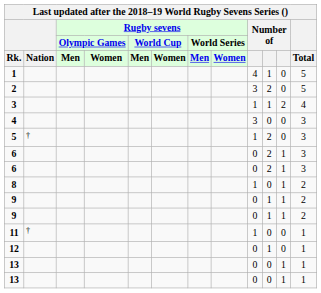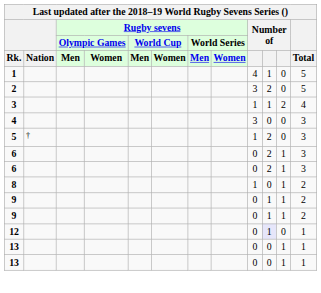- row: 11 | † | 1 | 0 | 0 | 1
12 | column 10: no background -> lavender background
